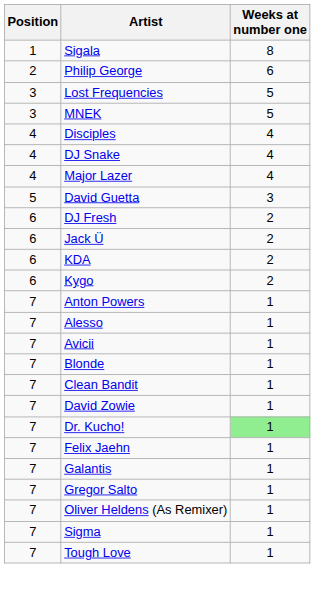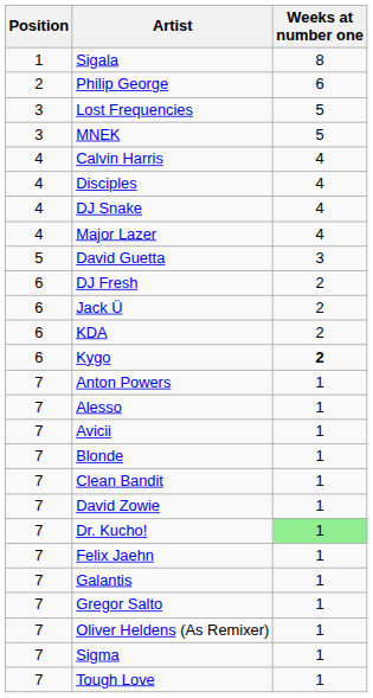+ row: 4 | Calvin Harris | 4
Kygo | Weeks at number one: normal -> bold
